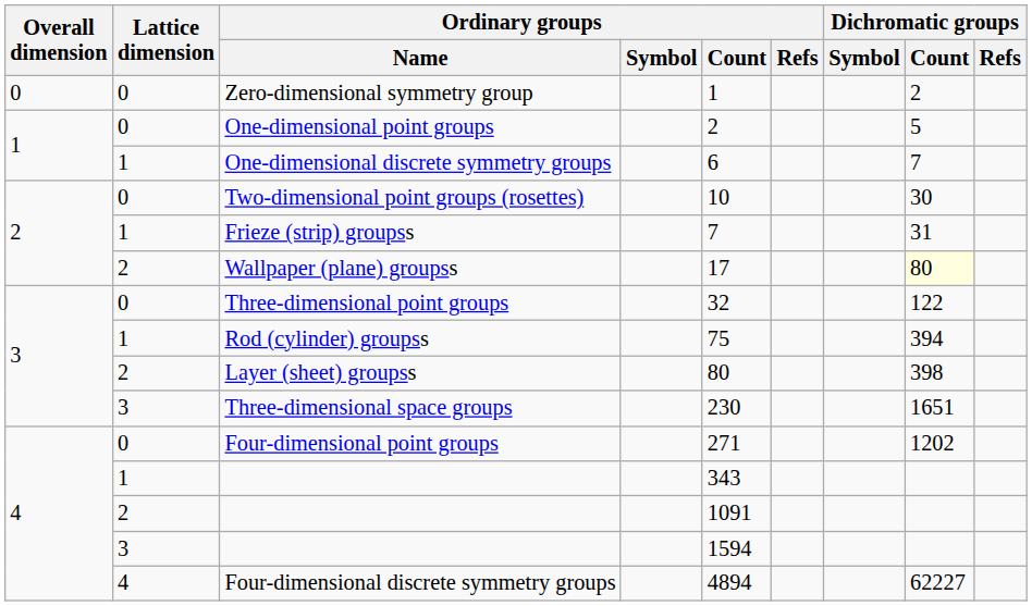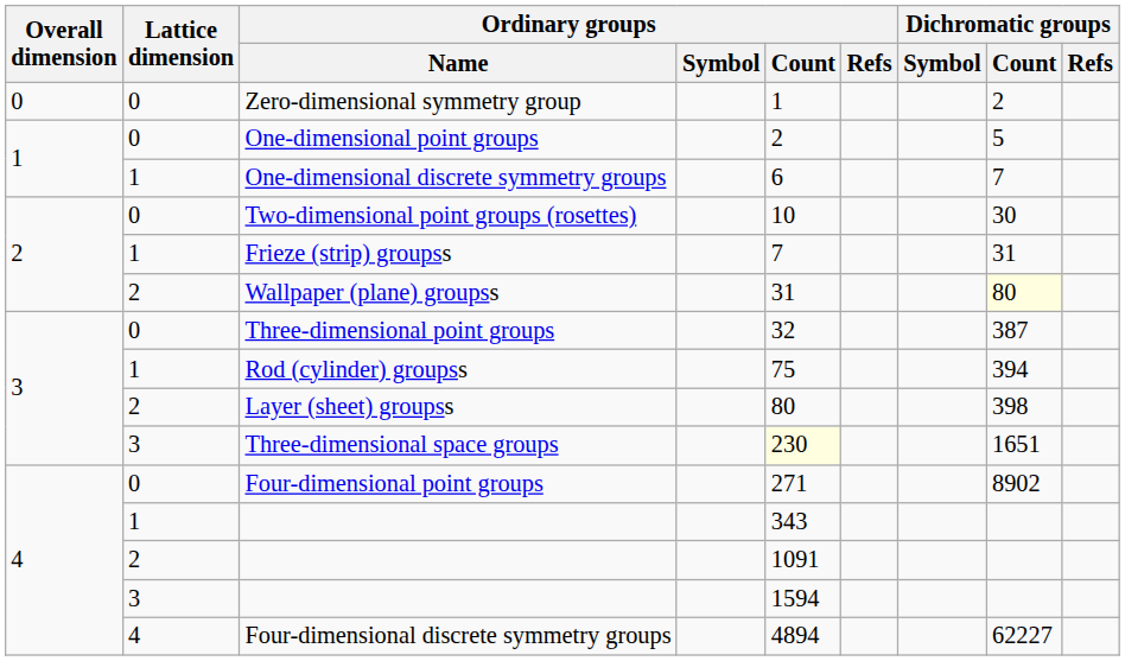Wallpaper (plane) groupss | Ordinary groups / Count: 17 -> 31
Three-dimensional point groups | Dichromatic groups / Count: 122 -> 387
Three-dimensional space groups | Ordinary groups / Count: no background -> lightyellow background
Four-dimensional point groups | Dichromatic groups / Count: 1202 -> 8902
